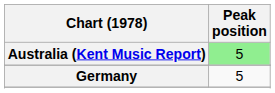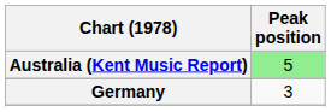Germany | Peak position: 5 -> 3
